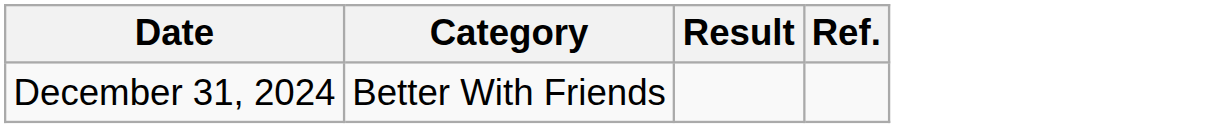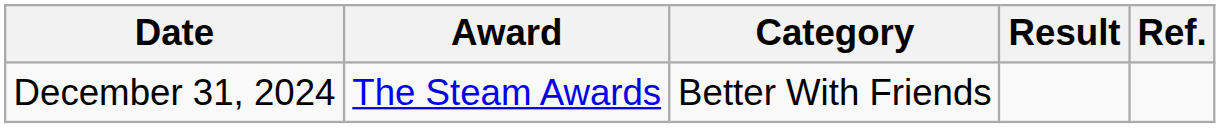+ column: Award | The Steam Awards
